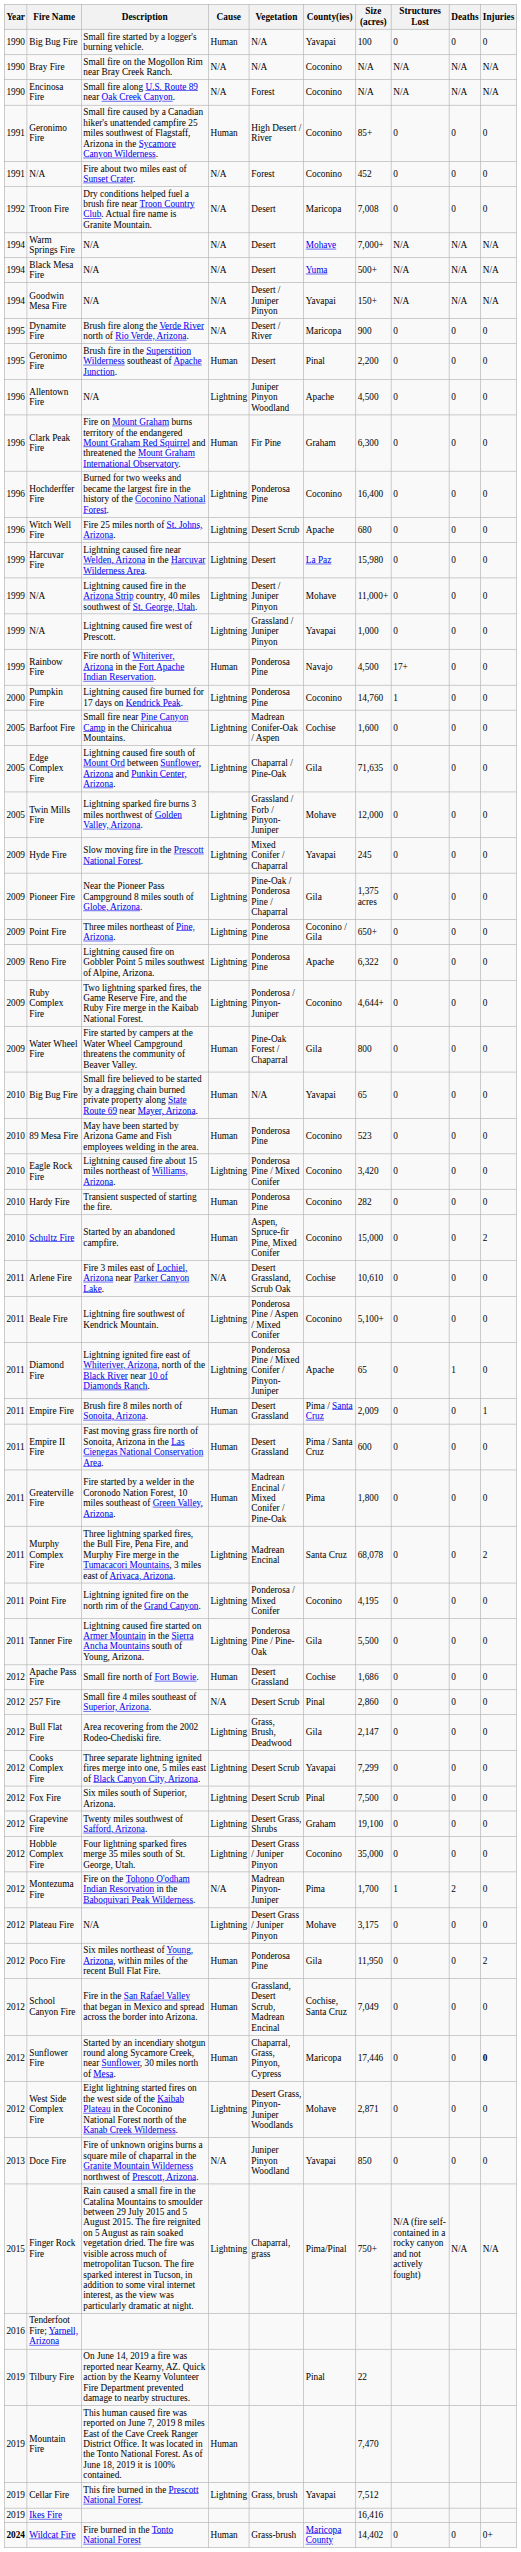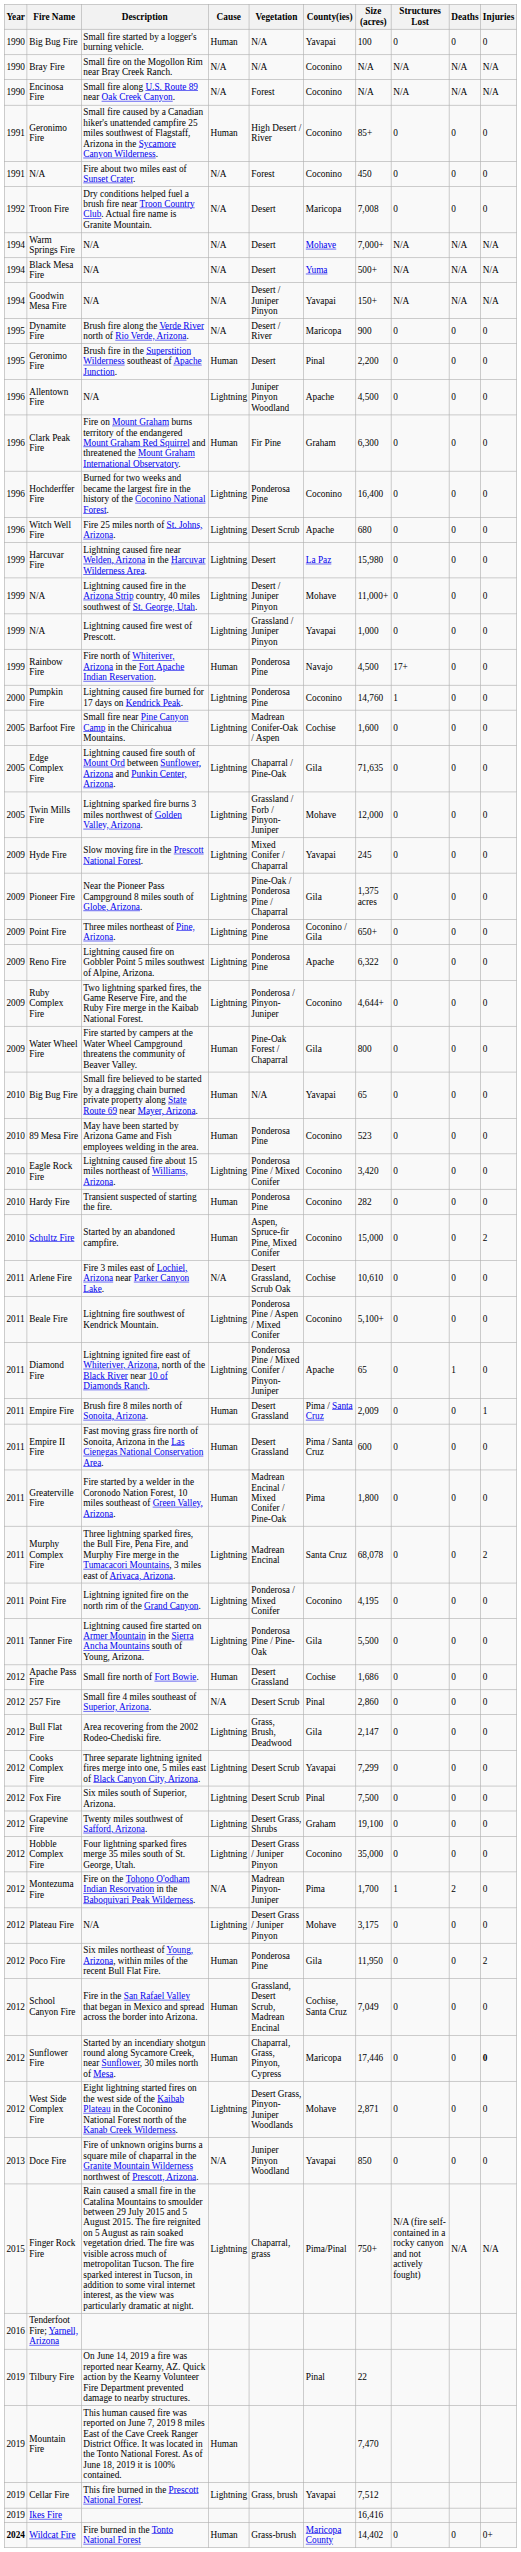N/A / Fire about two miles east of Sunset Crater. | Size (acres): 452 -> 450
